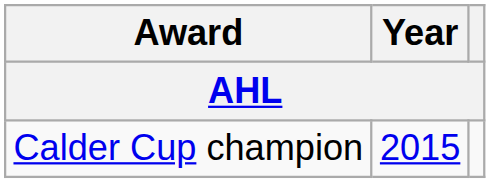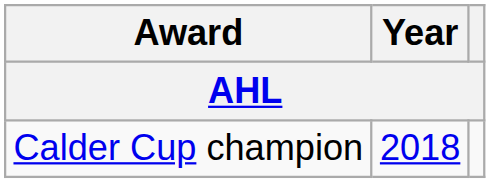Calder Cup champion | Year: 2015 -> 2018
